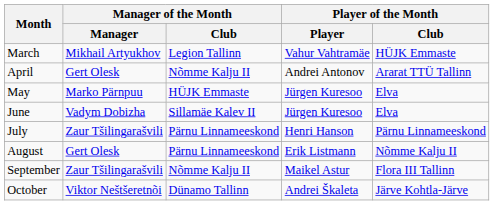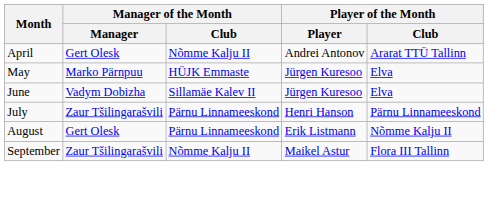- row: March | Mikhail Artyukhov | Legion Tallinn | Vahur Vahtramäe | HÜJK Emmaste
- row: October | Viktor Neštšeretnõi | Dünamo Tallinn | Andrei Škaleta | Järve Kohtla-Järve
